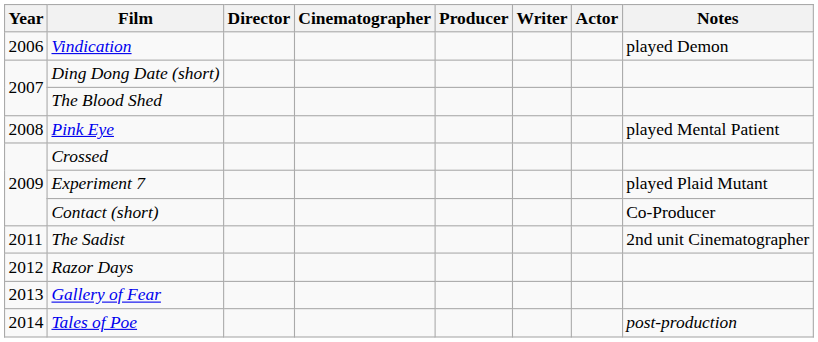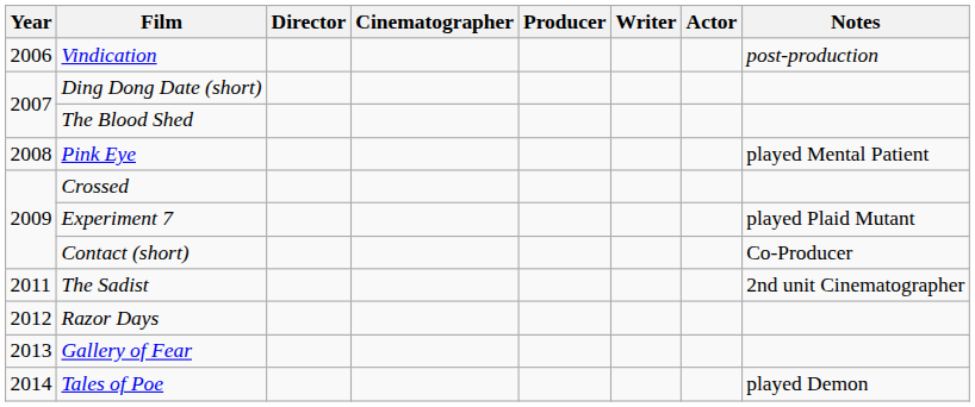Vindication | Notes: played Demon -> post-production
Tales of Poe | Notes: post-production -> played Demon
